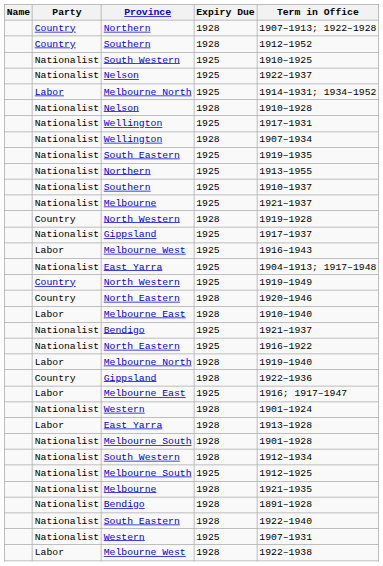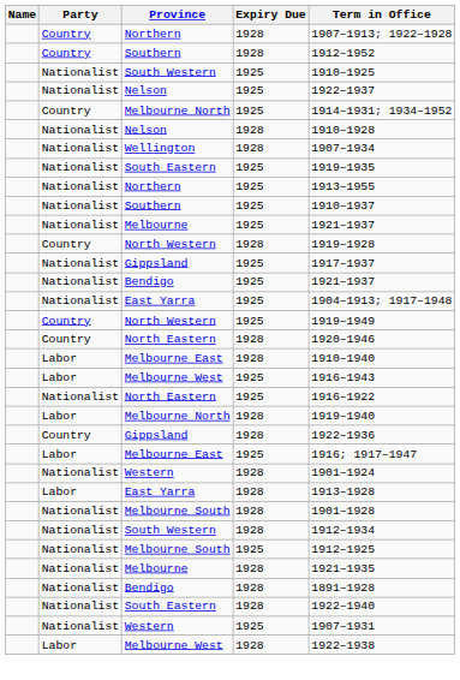Melbourne North / 1925 | Party: Labor -> Country
- row: Nationalist | Wellington | 1925 | 1917–1931
rows swapped: Melbourne West / 1925 <-> Bendigo / 1925
